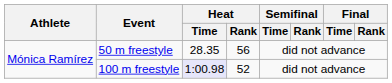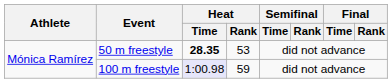50 m freestyle | Heat / Time: normal -> bold
50 m freestyle | Heat / Rank: 56 -> 53
100 m freestyle | Heat / Rank: 52 -> 59
